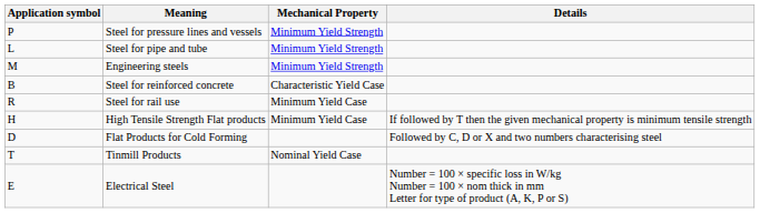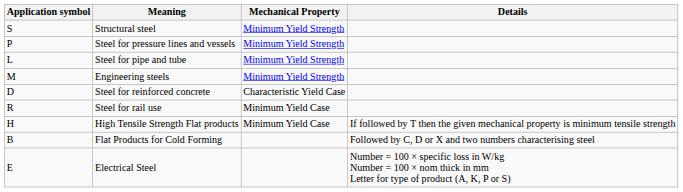+ row: S | Structural steel | Minimum Yield Strength
Steel for reinforced concrete | Application symbol: B -> D
Flat Products for Cold Forming | Application symbol: D -> B
- row: T | Tinmill Products | Nominal Yield Case
